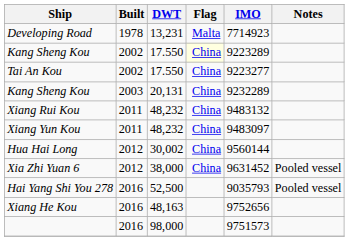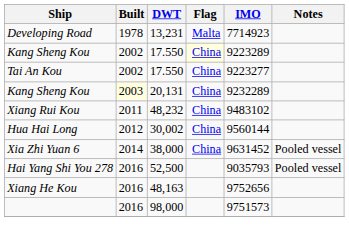Kang Sheng Kou / 20,131 | Built: no background -> lightyellow background
Xiang Rui Kou | IMO: 9483132 -> 9483102
- row: Xiang Yun Kou | 2011 | 48,232 | China | 9483097
Xia Zhi Yuan 6 | Built: 2012 -> 2014
